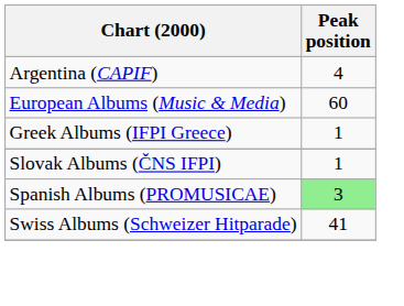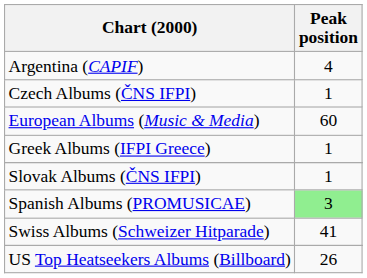+ row: Czech Albums (ČNS IFPI) | 1
+ row: US Top Heatseekers Albums (Billboard) | 26
